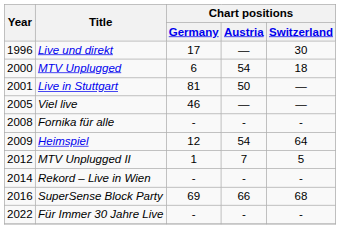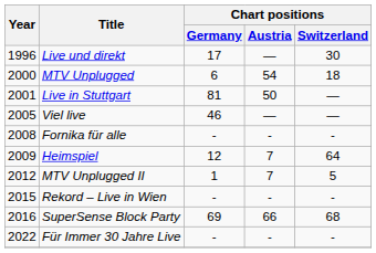Heimspiel | Chart positions / Austria: 54 -> 7
Rekord – Live in Wien | Year: 2014 -> 2015
